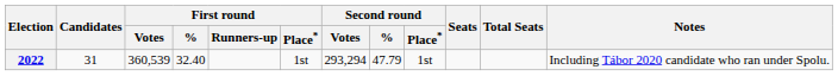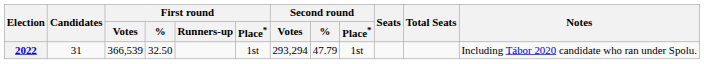2022 | First round / Votes: 360,539 -> 366,539
2022 | First round / %: 32.40 -> 32.50
